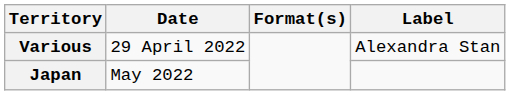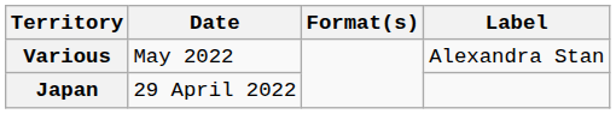Various | Date: 29 April 2022 -> May 2022
Japan | Date: May 2022 -> 29 April 2022
